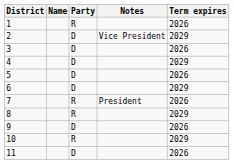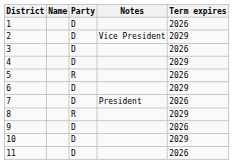1 | Party: R -> D
5 | Party: D -> R
7 | Party: R -> D
10 | Party: R -> D
